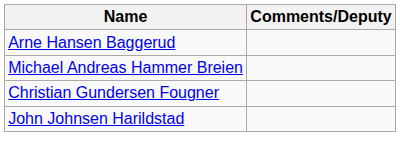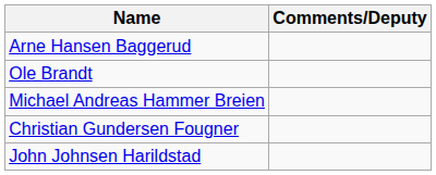+ row: Ole Brandt
